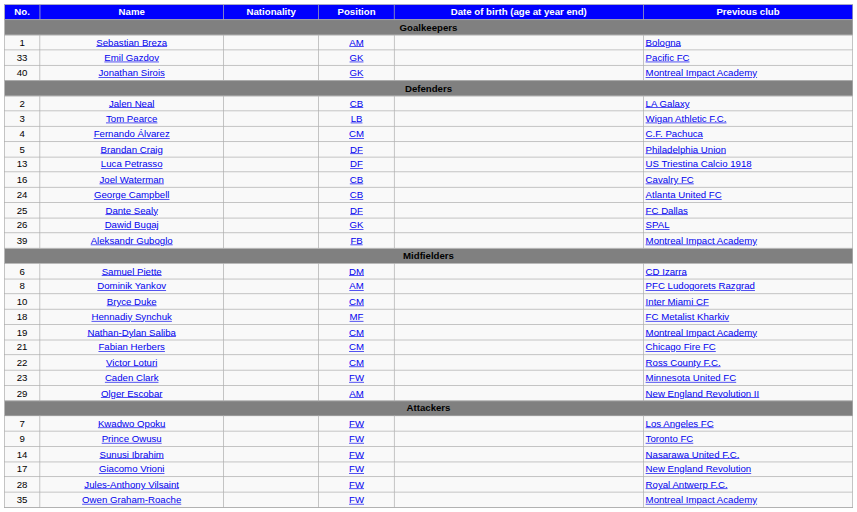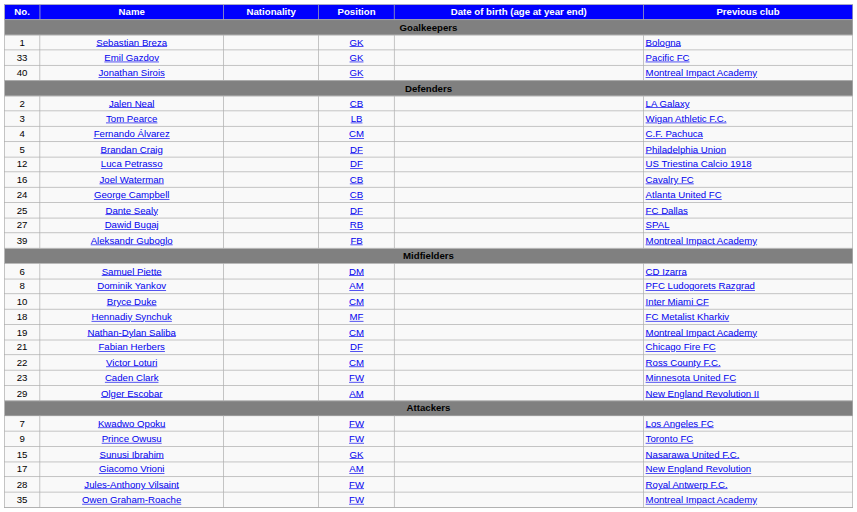Sebastian Breza | Position: AM -> GK
Luca Petrasso | No.: 13 -> 12
Dawid Bugaj | No.: 26 -> 27
Dawid Bugaj | Position: GK -> RB
Fabian Herbers | Position: CM -> DF
Sunusi Ibrahim | No.: 14 -> 15
Sunusi Ibrahim | Position: FW -> GK
Giacomo Vrioni | Position: FW -> AM
